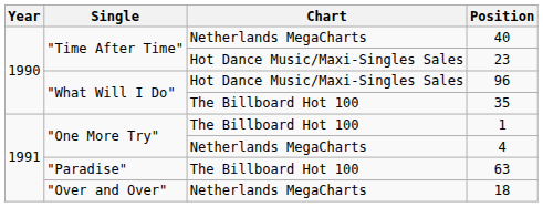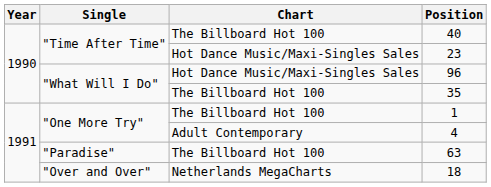40 | Chart: Netherlands MegaCharts -> The Billboard Hot 100
4 | Chart: Netherlands MegaCharts -> Adult Contemporary
